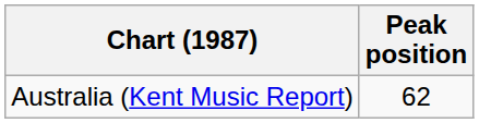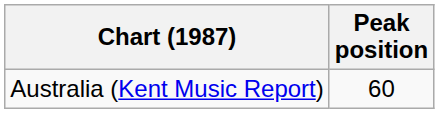Australia (Kent Music Report) | Peak position: 62 -> 60
